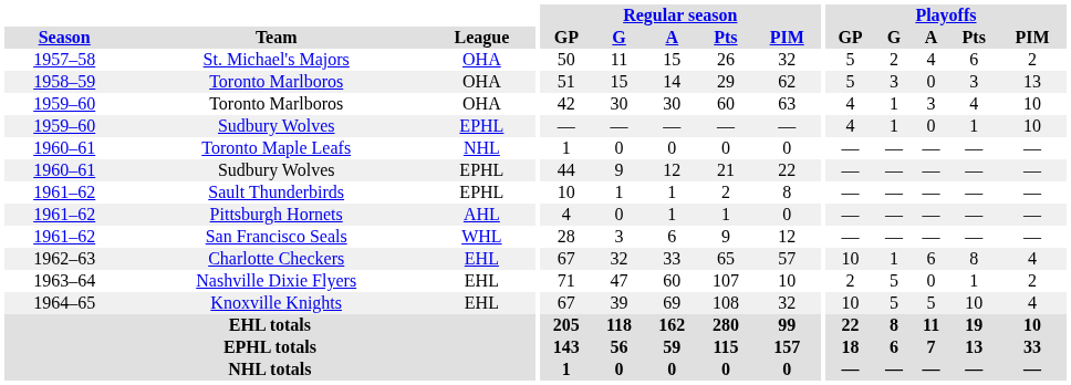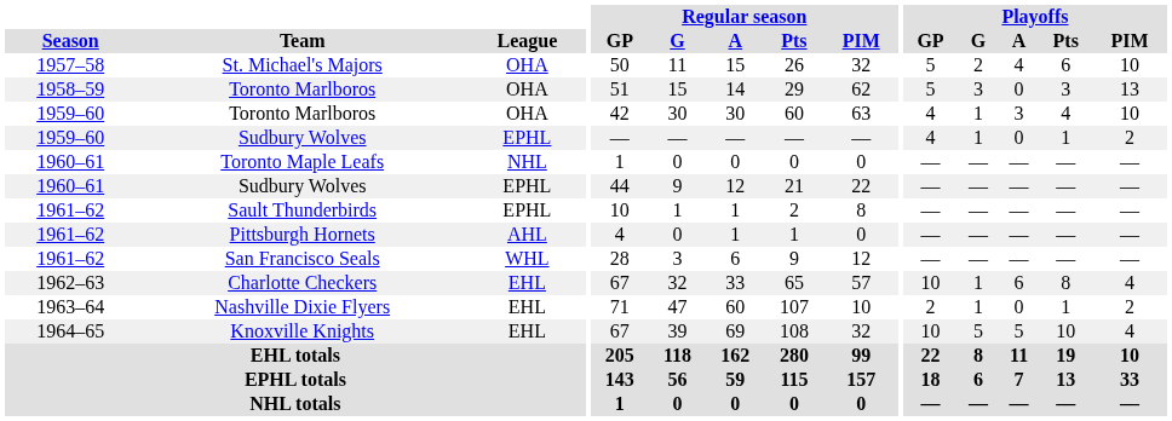St. Michael's Majors | Playoffs / PIM: 2 -> 10
1959–60 / Sudbury Wolves | Playoffs / PIM: 10 -> 2
Nashville Dixie Flyers | Playoffs / G: 5 -> 1
